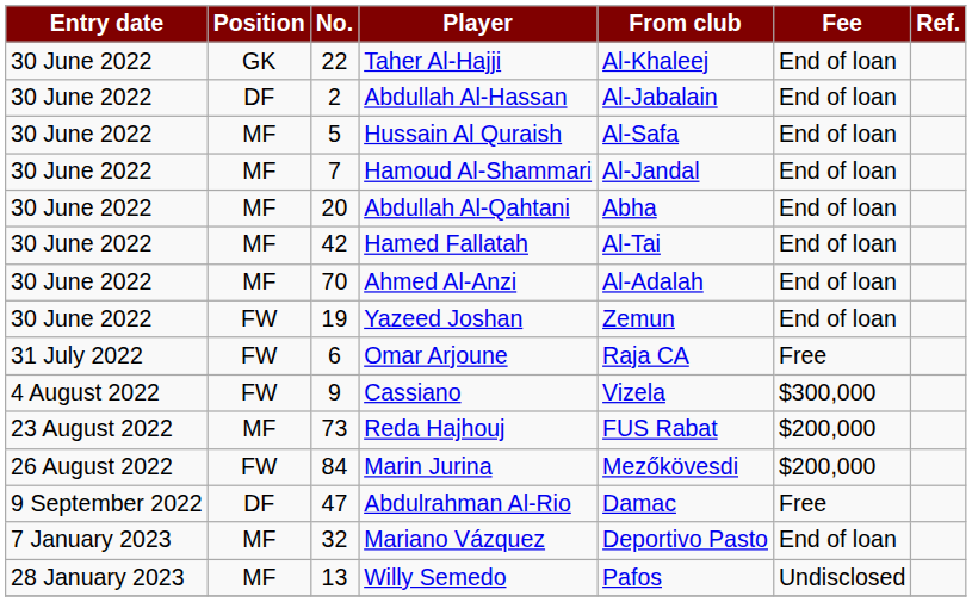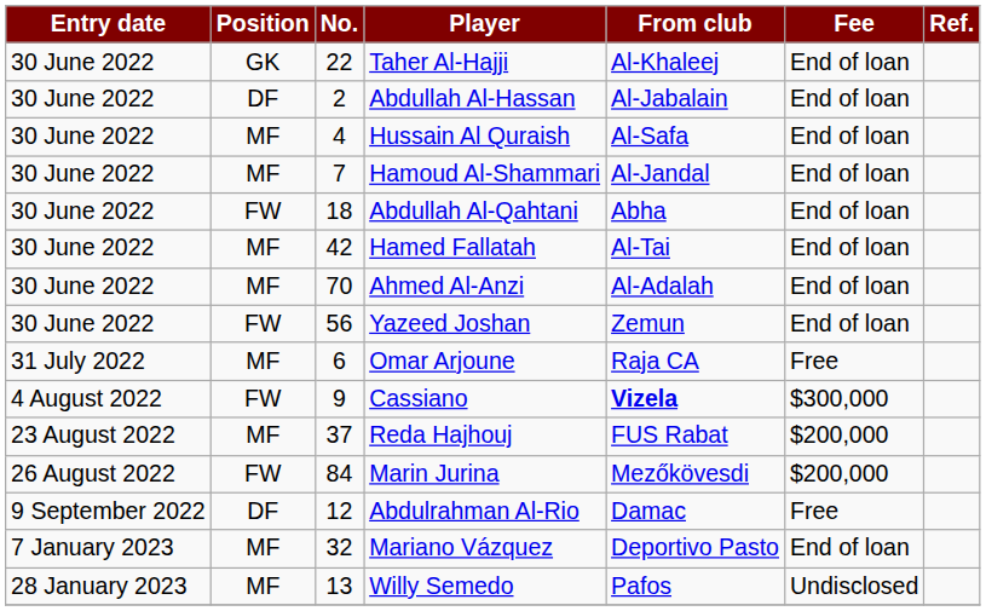Hussain Al Quraish | No.: 5 -> 4
Abdullah Al-Qahtani | Position: MF -> FW
Abdullah Al-Qahtani | No.: 20 -> 18
Yazeed Joshan | No.: 19 -> 56
Omar Arjoune | Position: FW -> MF
Cassiano | From club: normal -> bold
Reda Hajhouj | No.: 73 -> 37
Abdulrahman Al-Rio | No.: 47 -> 12
